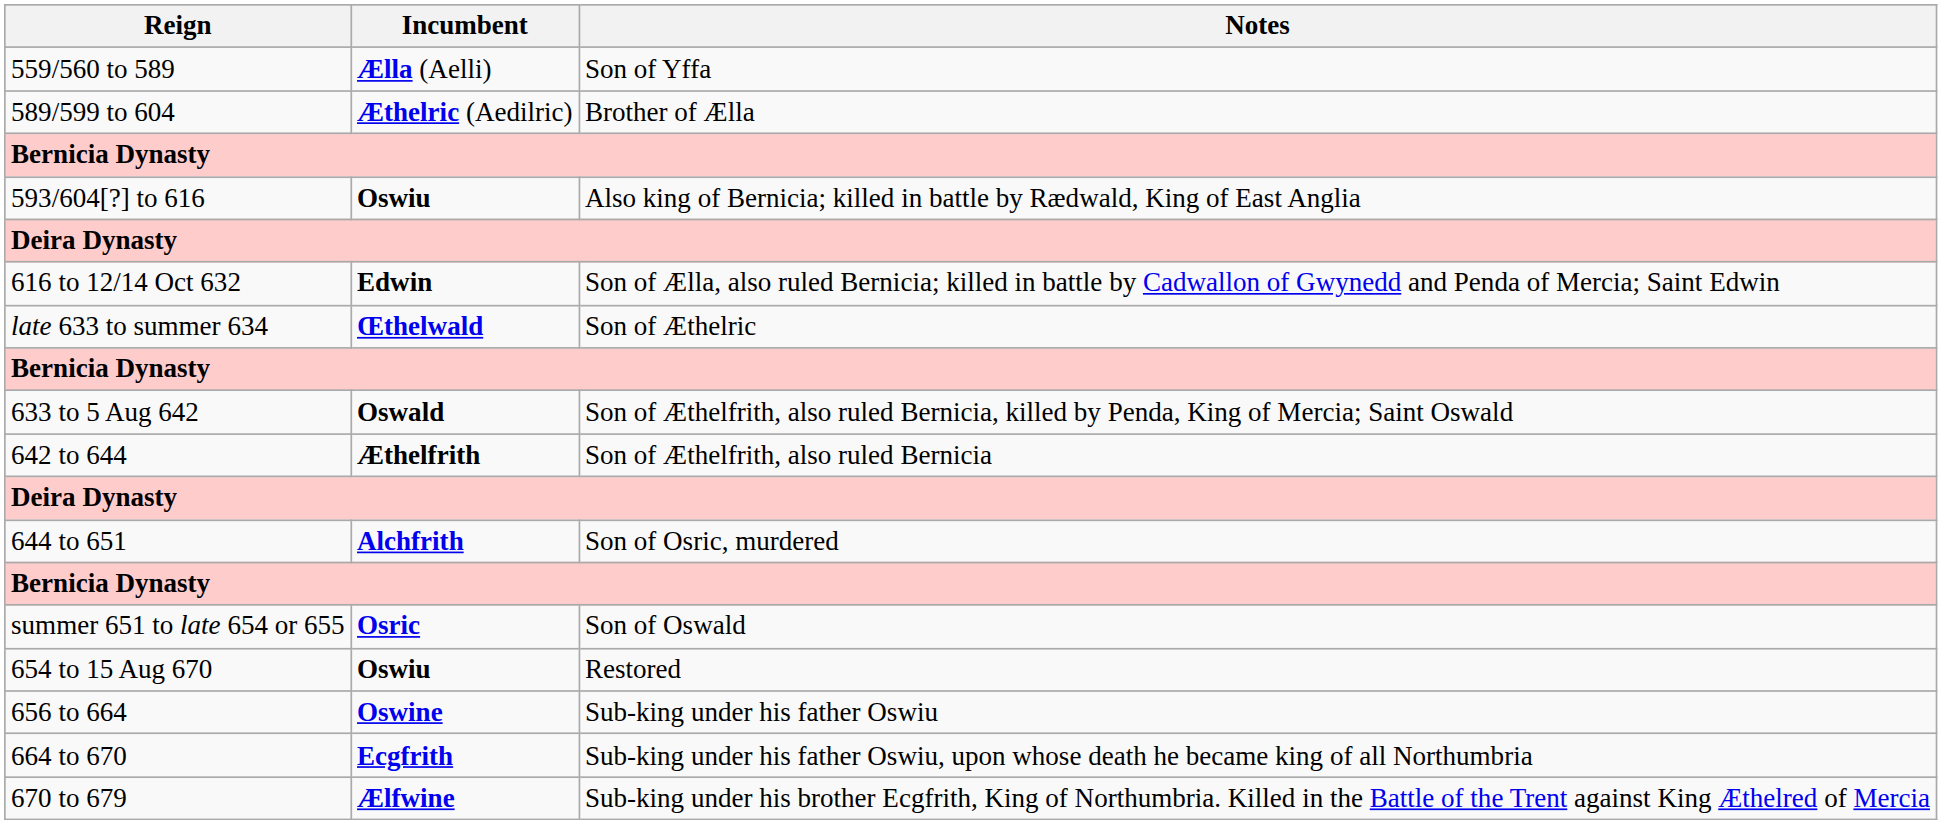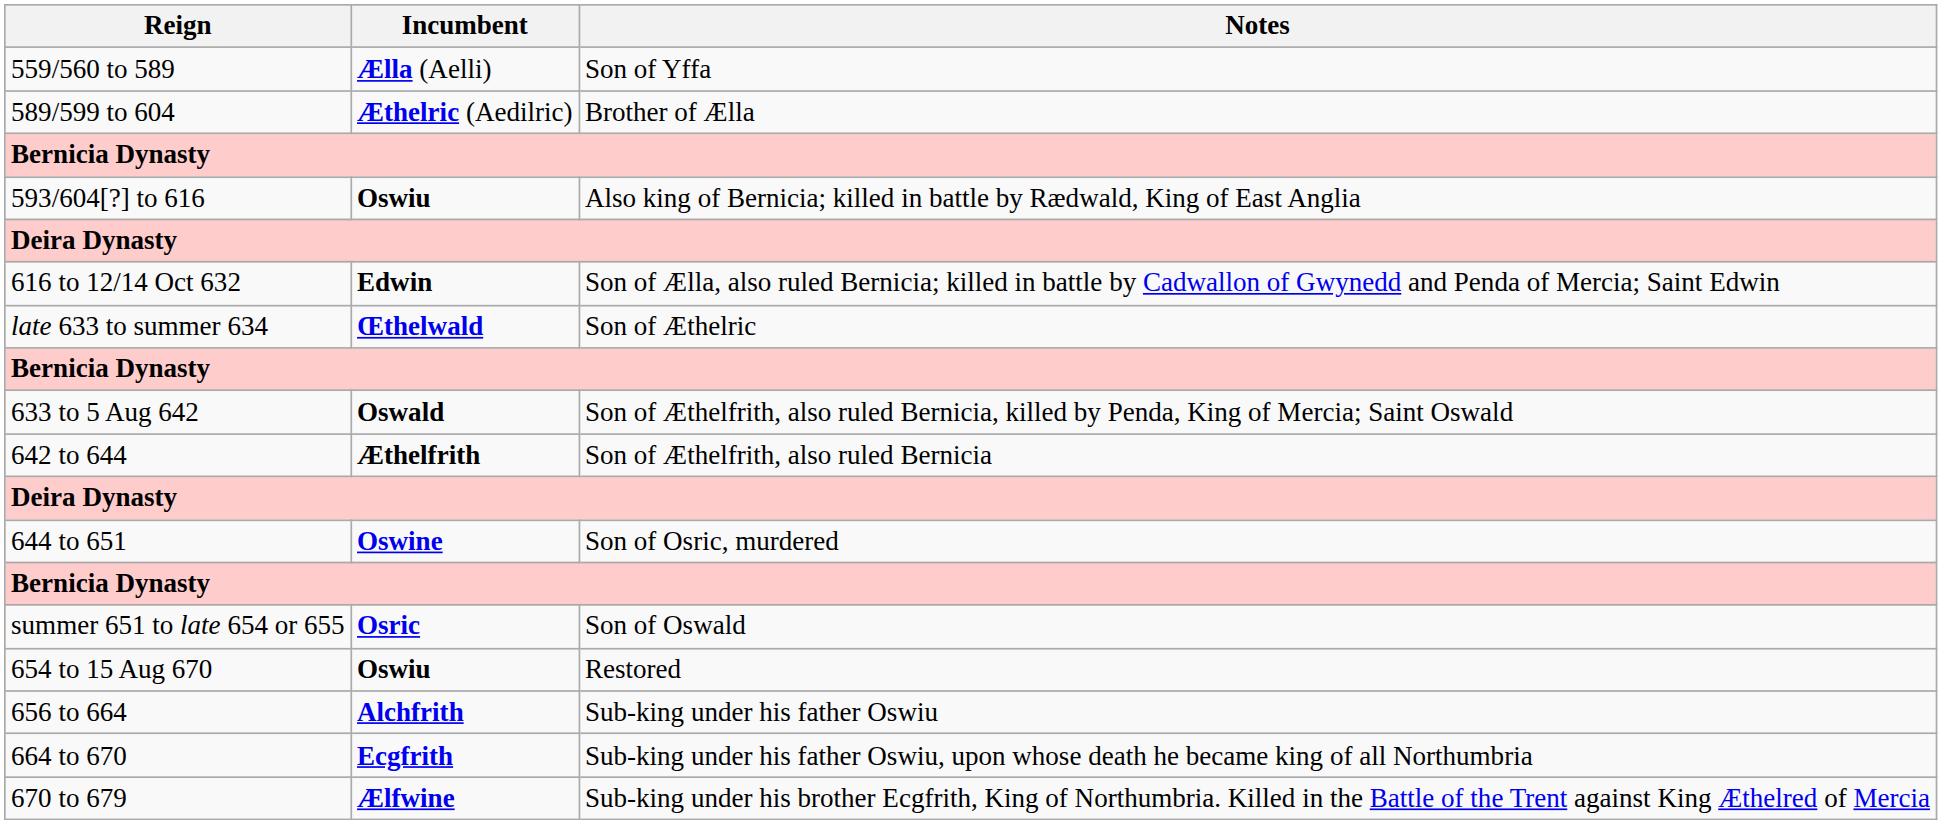644 to 651 | Incumbent: Alchfrith -> Oswine
656 to 664 | Incumbent: Oswine -> Alchfrith
